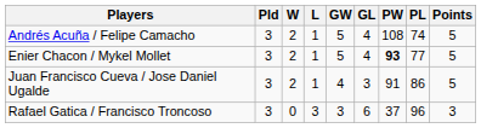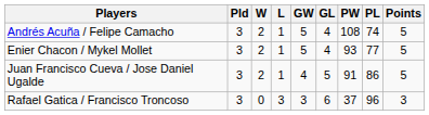Enier Chacon / Mykel Mollet | PW: bold -> normal
Juan Francisco Cueva / Jose Daniel Ugalde | GL: 3 -> 5
